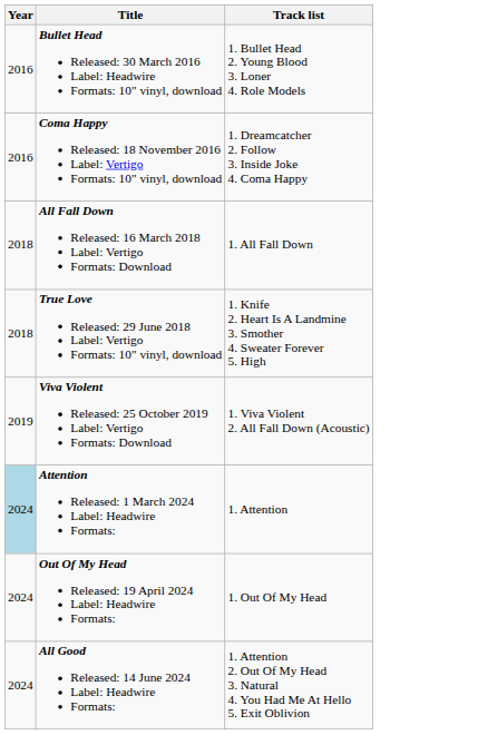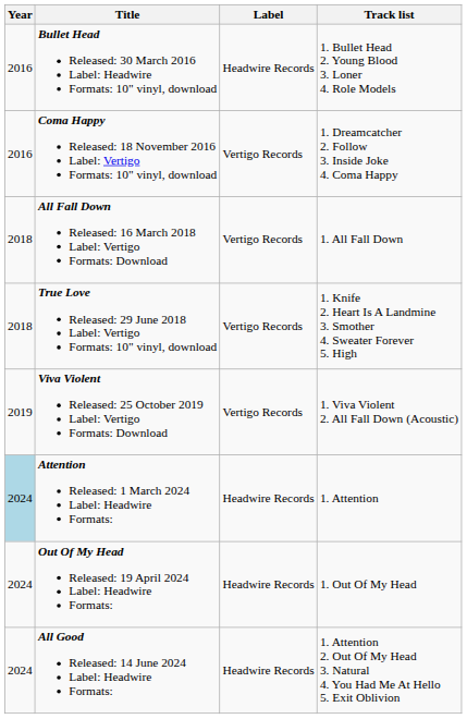+ column: Label | Headwire Records | Vertigo Records | Vertigo Records | Vertigo Records | Vertigo Records | Headwire Records | Headwire Records | Headwire Records
